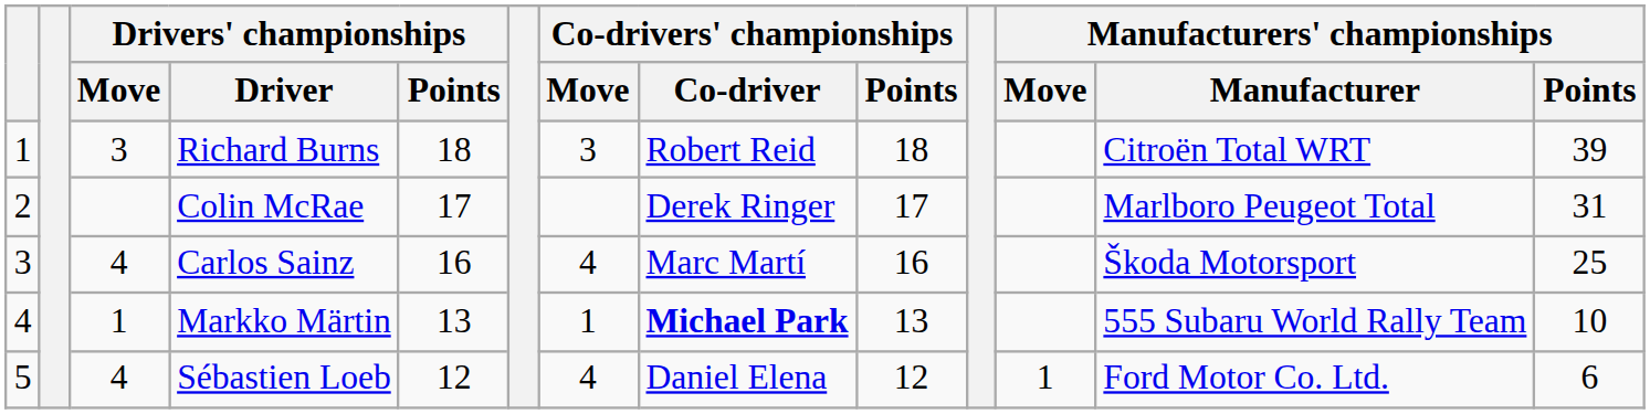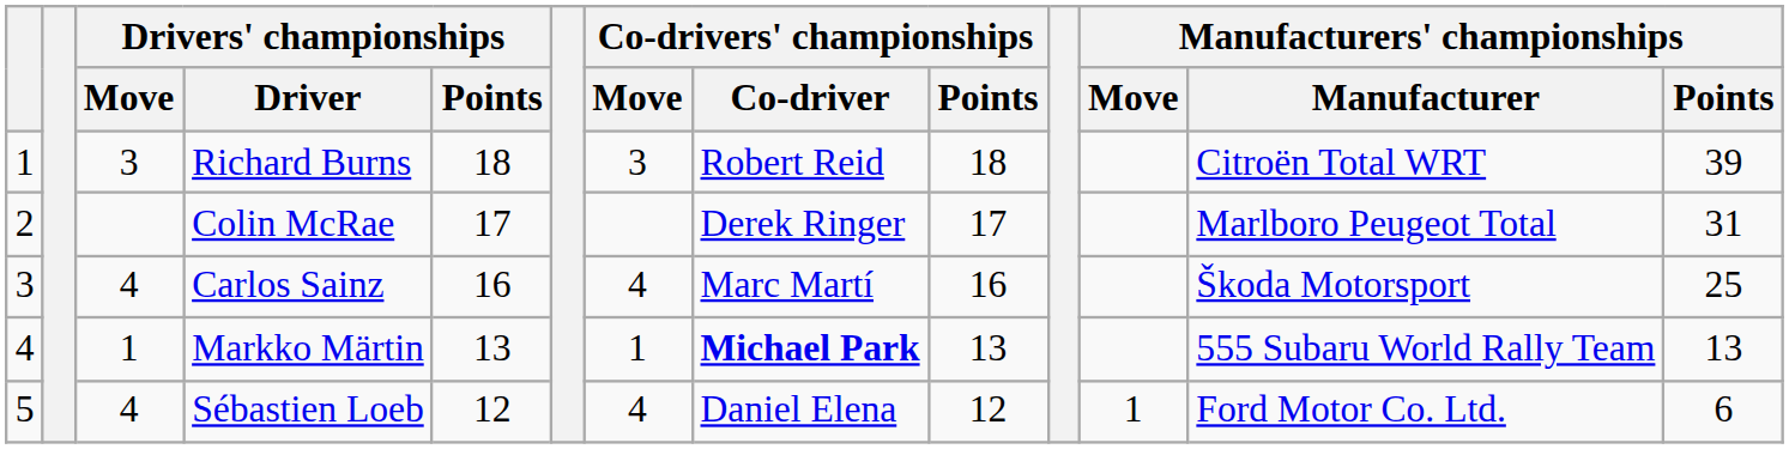Markko Märtin | Manufacturers' championships / Points: 10 -> 13
